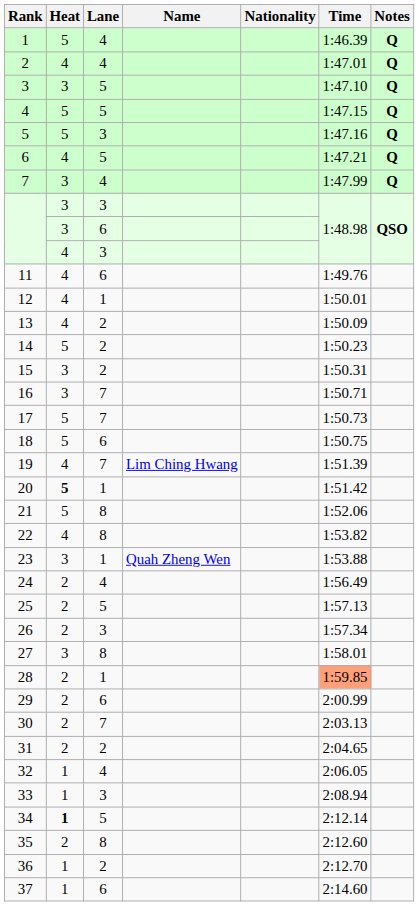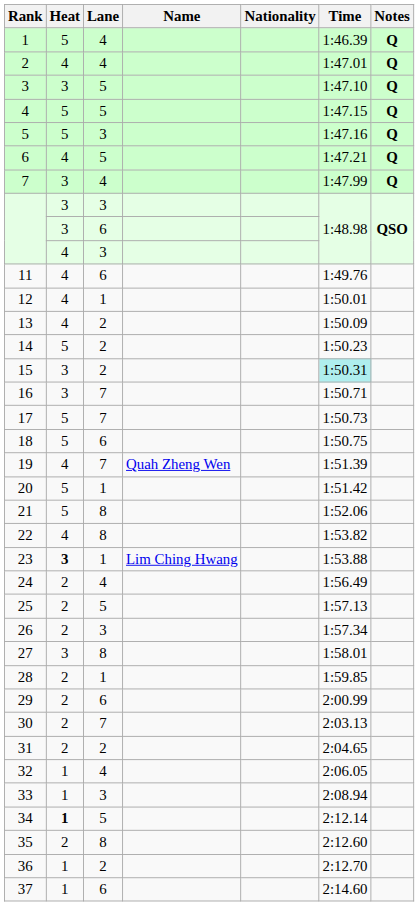15 | Time: no background -> paleturquoise background
19 | Name: Lim Ching Hwang -> Quah Zheng Wen
20 | Heat: bold -> normal
23 | Heat: normal -> bold
23 | Name: Quah Zheng Wen -> Lim Ching Hwang
28 | Time: lightsalmon background -> no background
